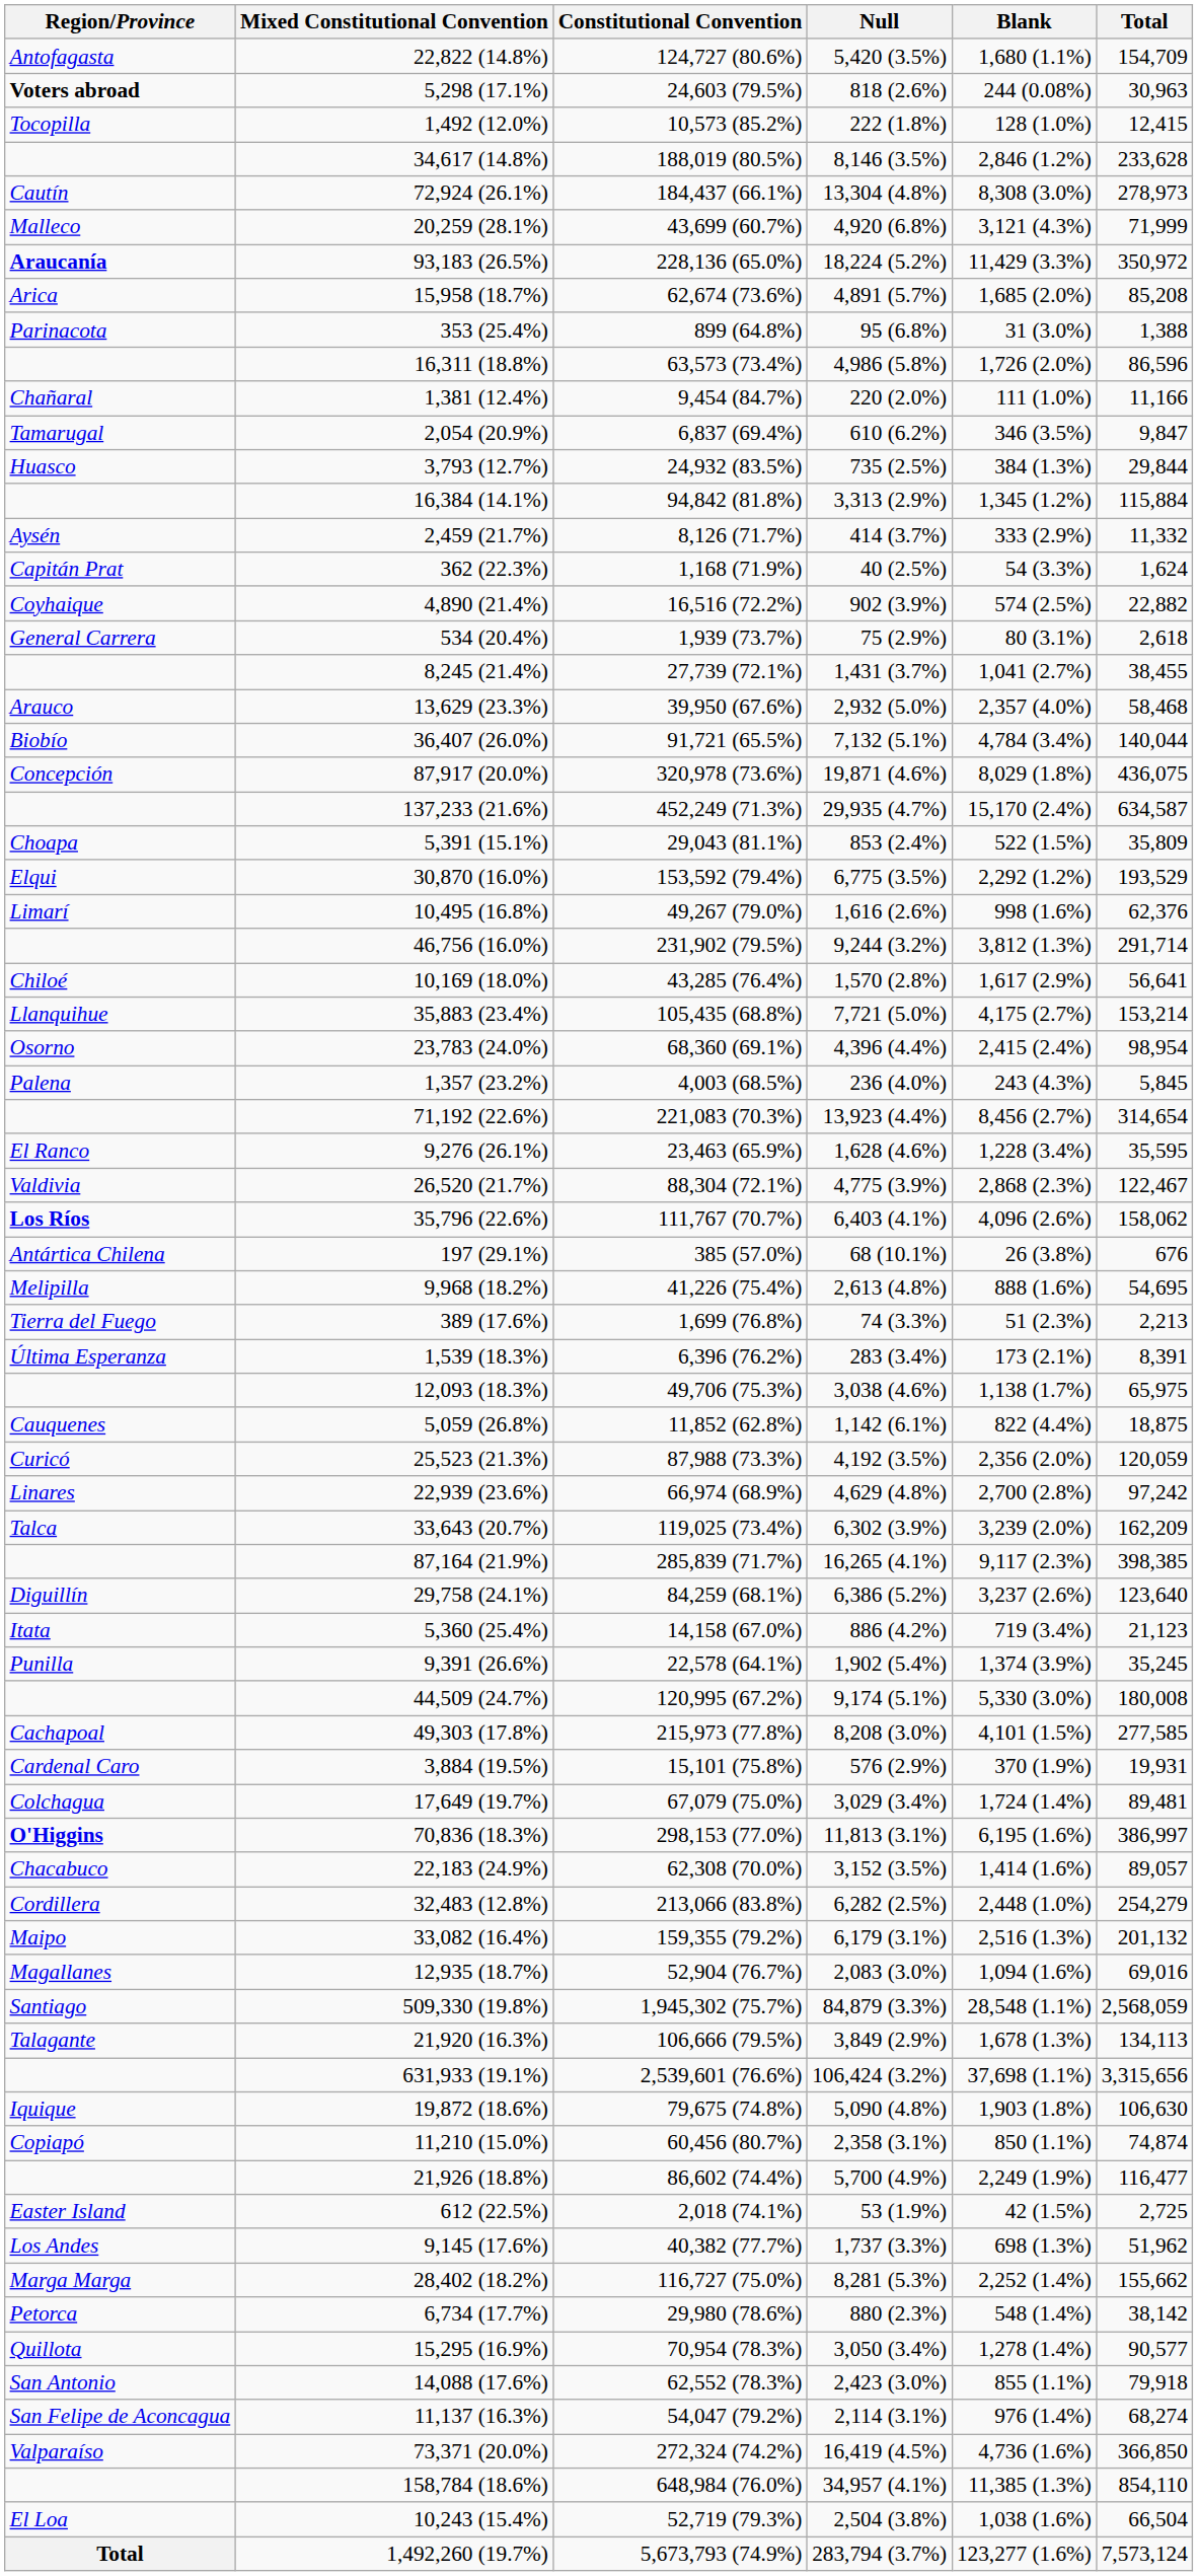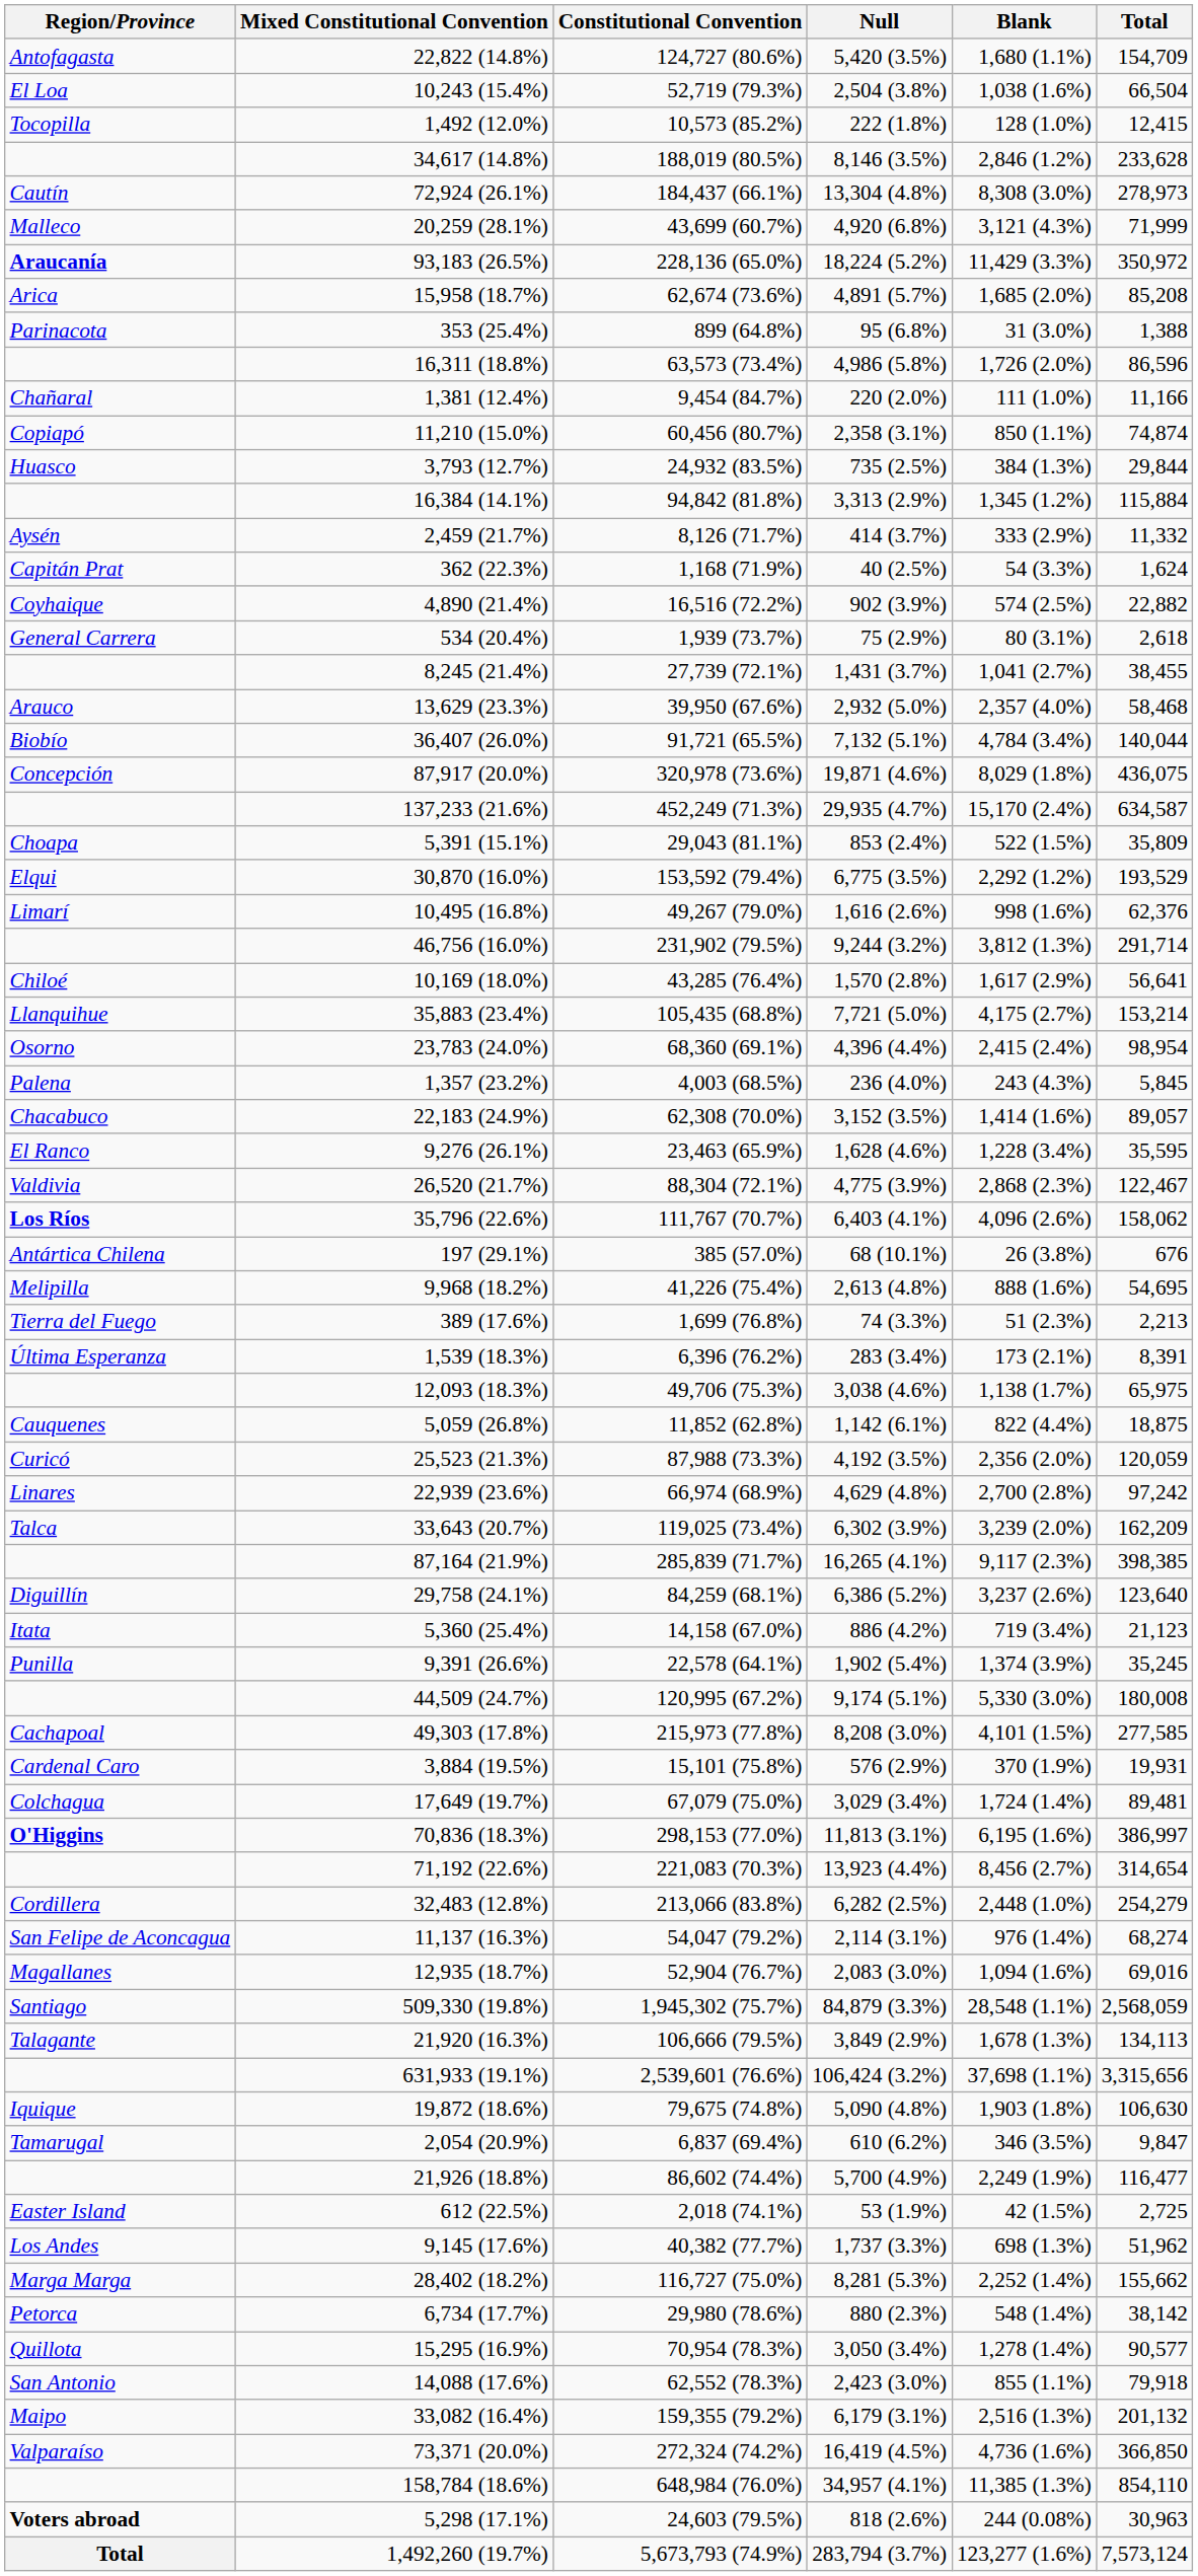rows swapped: 10,243 (15.4%) <-> 5,298 (17.1%)
rows swapped: 11,210 (15.0%) <-> 2,054 (20.9%)
rows swapped: 71,192 (22.6%) <-> 22,183 (24.9%)
rows swapped: 33,082 (16.4%) <-> 11,137 (16.3%)
